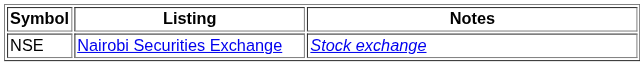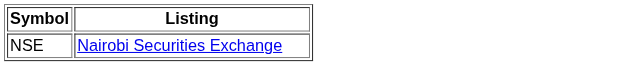- column: Notes | Stock exchange
